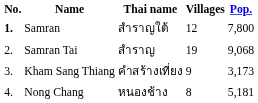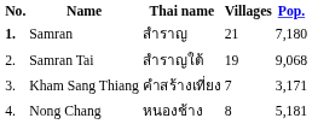Samran | Thai name: สำราญใต้ -> สำราญ
Samran | Villages: 12 -> 21
Samran | Pop.: 7,800 -> 7,180
Samran Tai | Thai name: สำราญ -> สำราญใต้
Kham Sang Thiang | Villages: 9 -> 7
Kham Sang Thiang | Pop.: 3,173 -> 3,171
